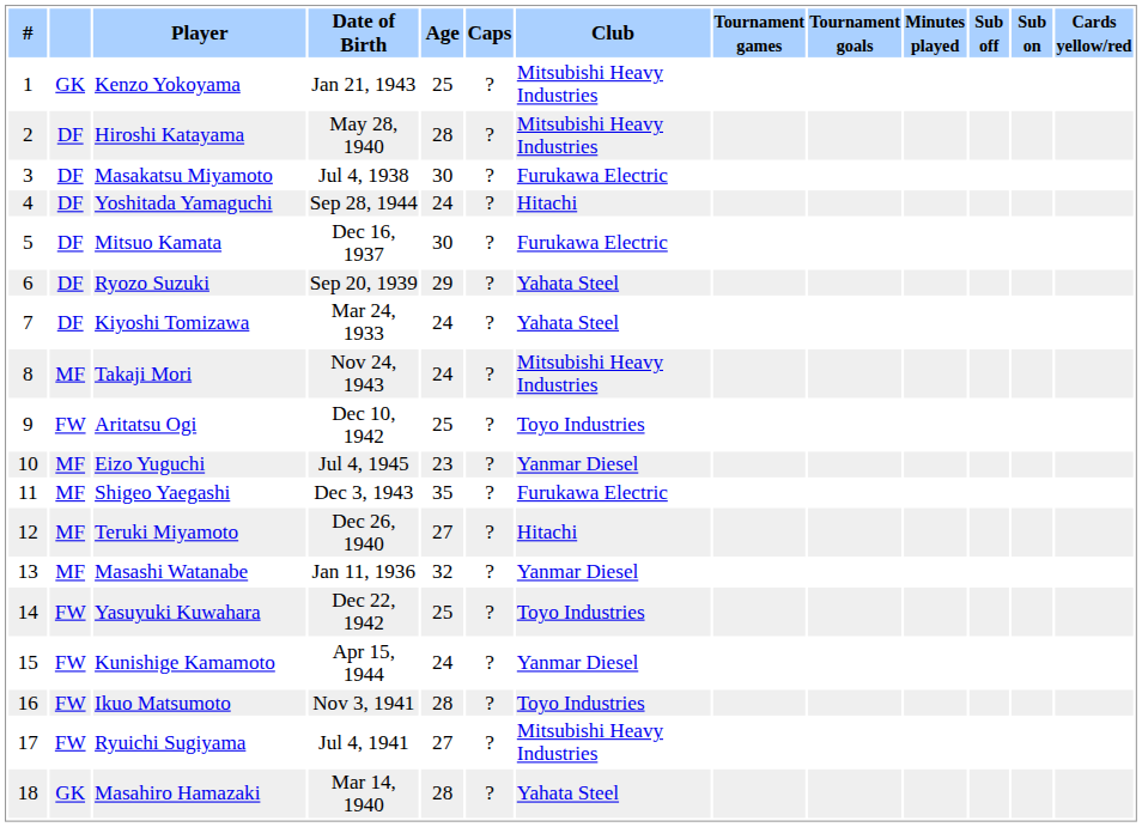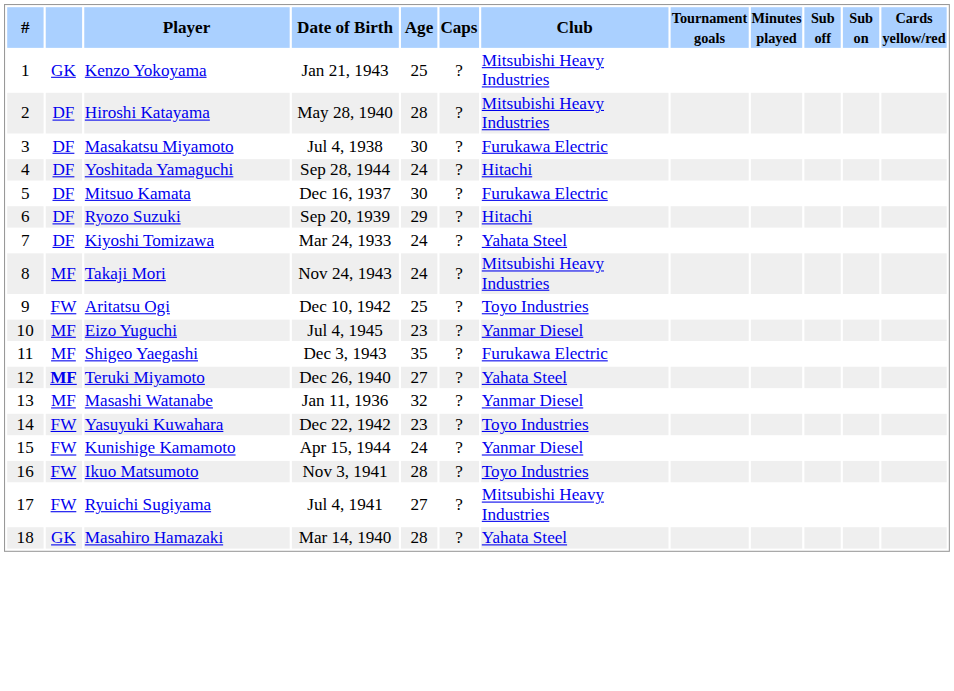- column: Tournament games
Ryozo Suzuki | Club: Yahata Steel -> Hitachi
Teruki Miyamoto | column 2: normal -> bold
Teruki Miyamoto | Club: Hitachi -> Yahata Steel
Yasuyuki Kuwahara | Age: 25 -> 23
